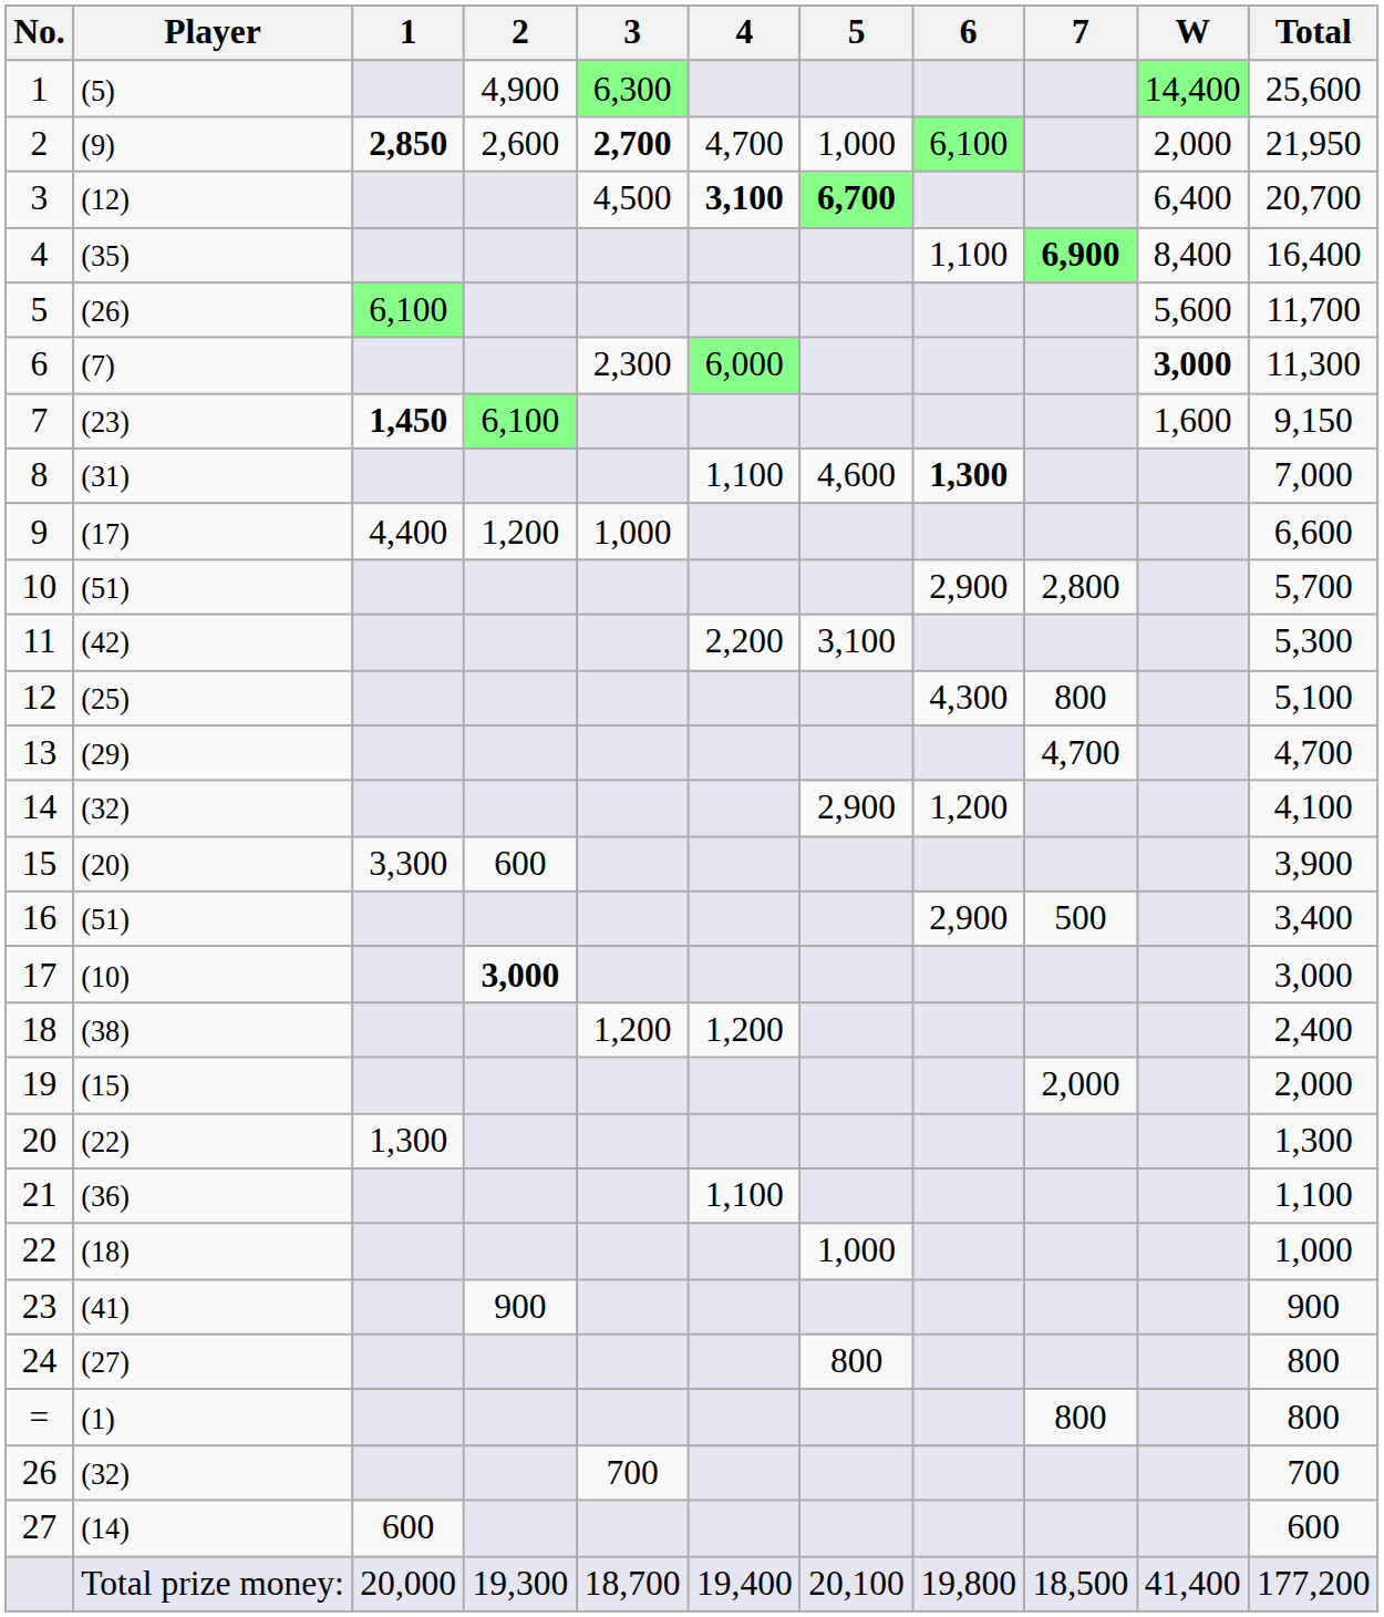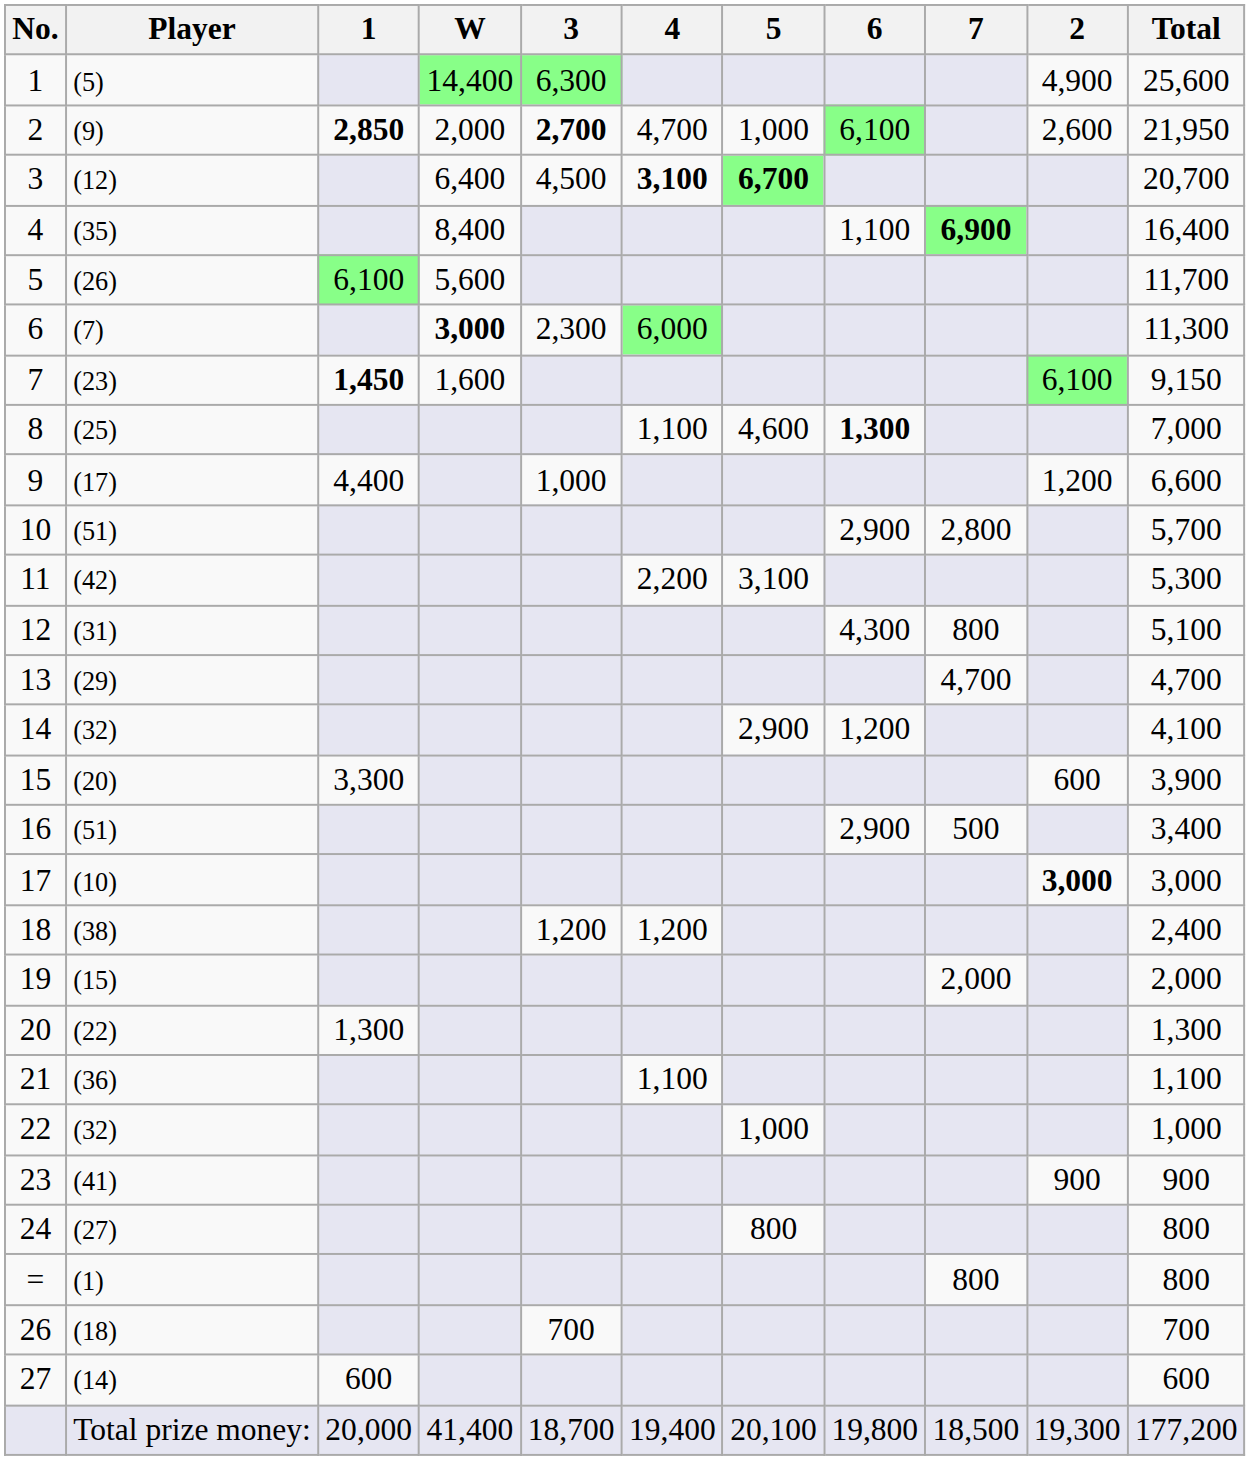columns swapped: 2 <-> W
8 | Player: (31) -> (25)
12 | Player: (25) -> (31)
22 | Player: (18) -> (32)
26 | Player: (32) -> (18)
